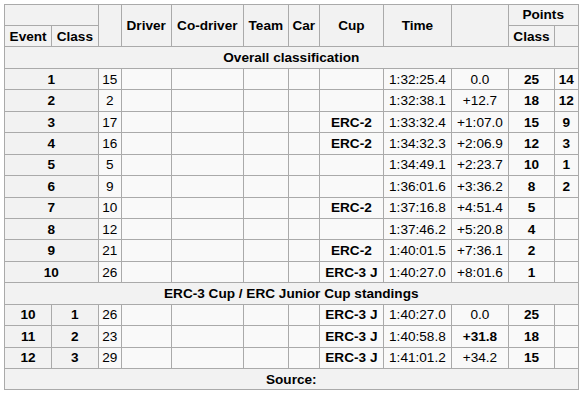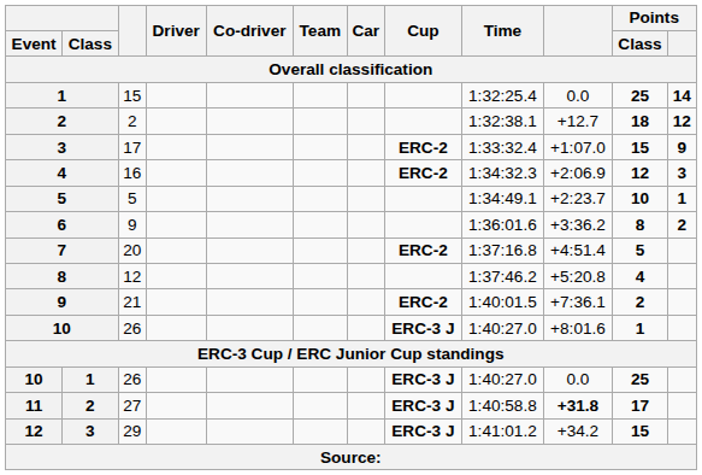7 | column 3: 10 -> 20
11 | column 3: 23 -> 27
11 | Points / Class: 18 -> 17
